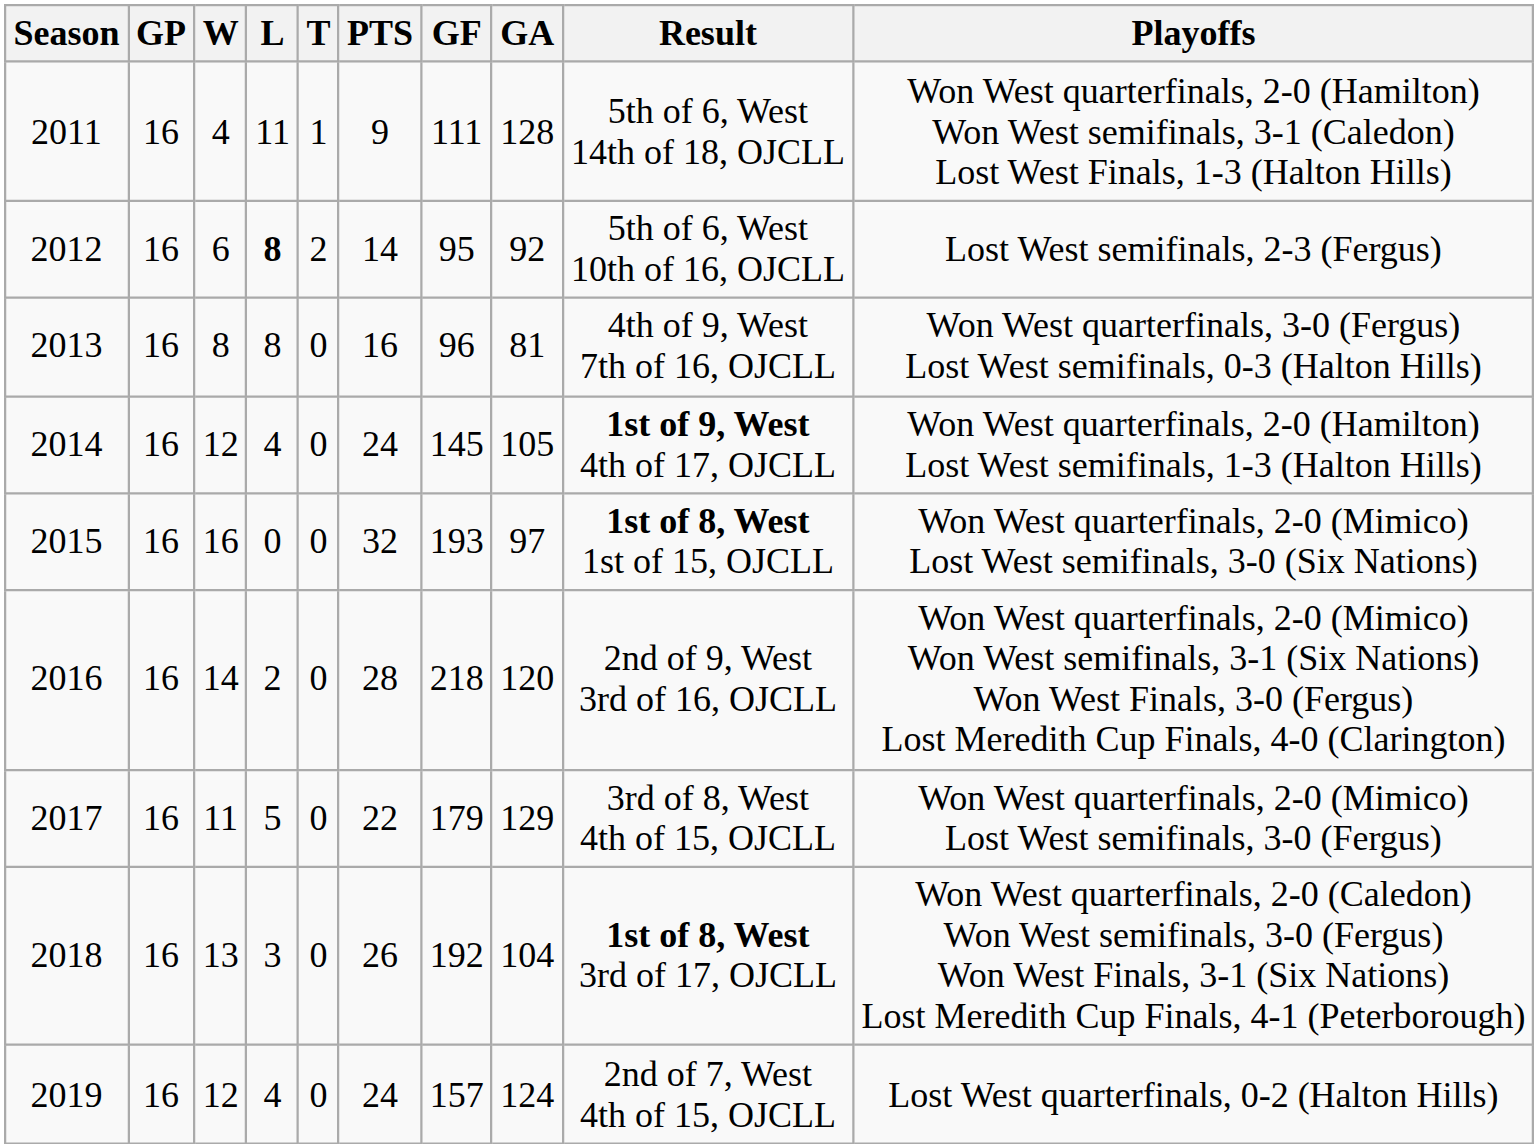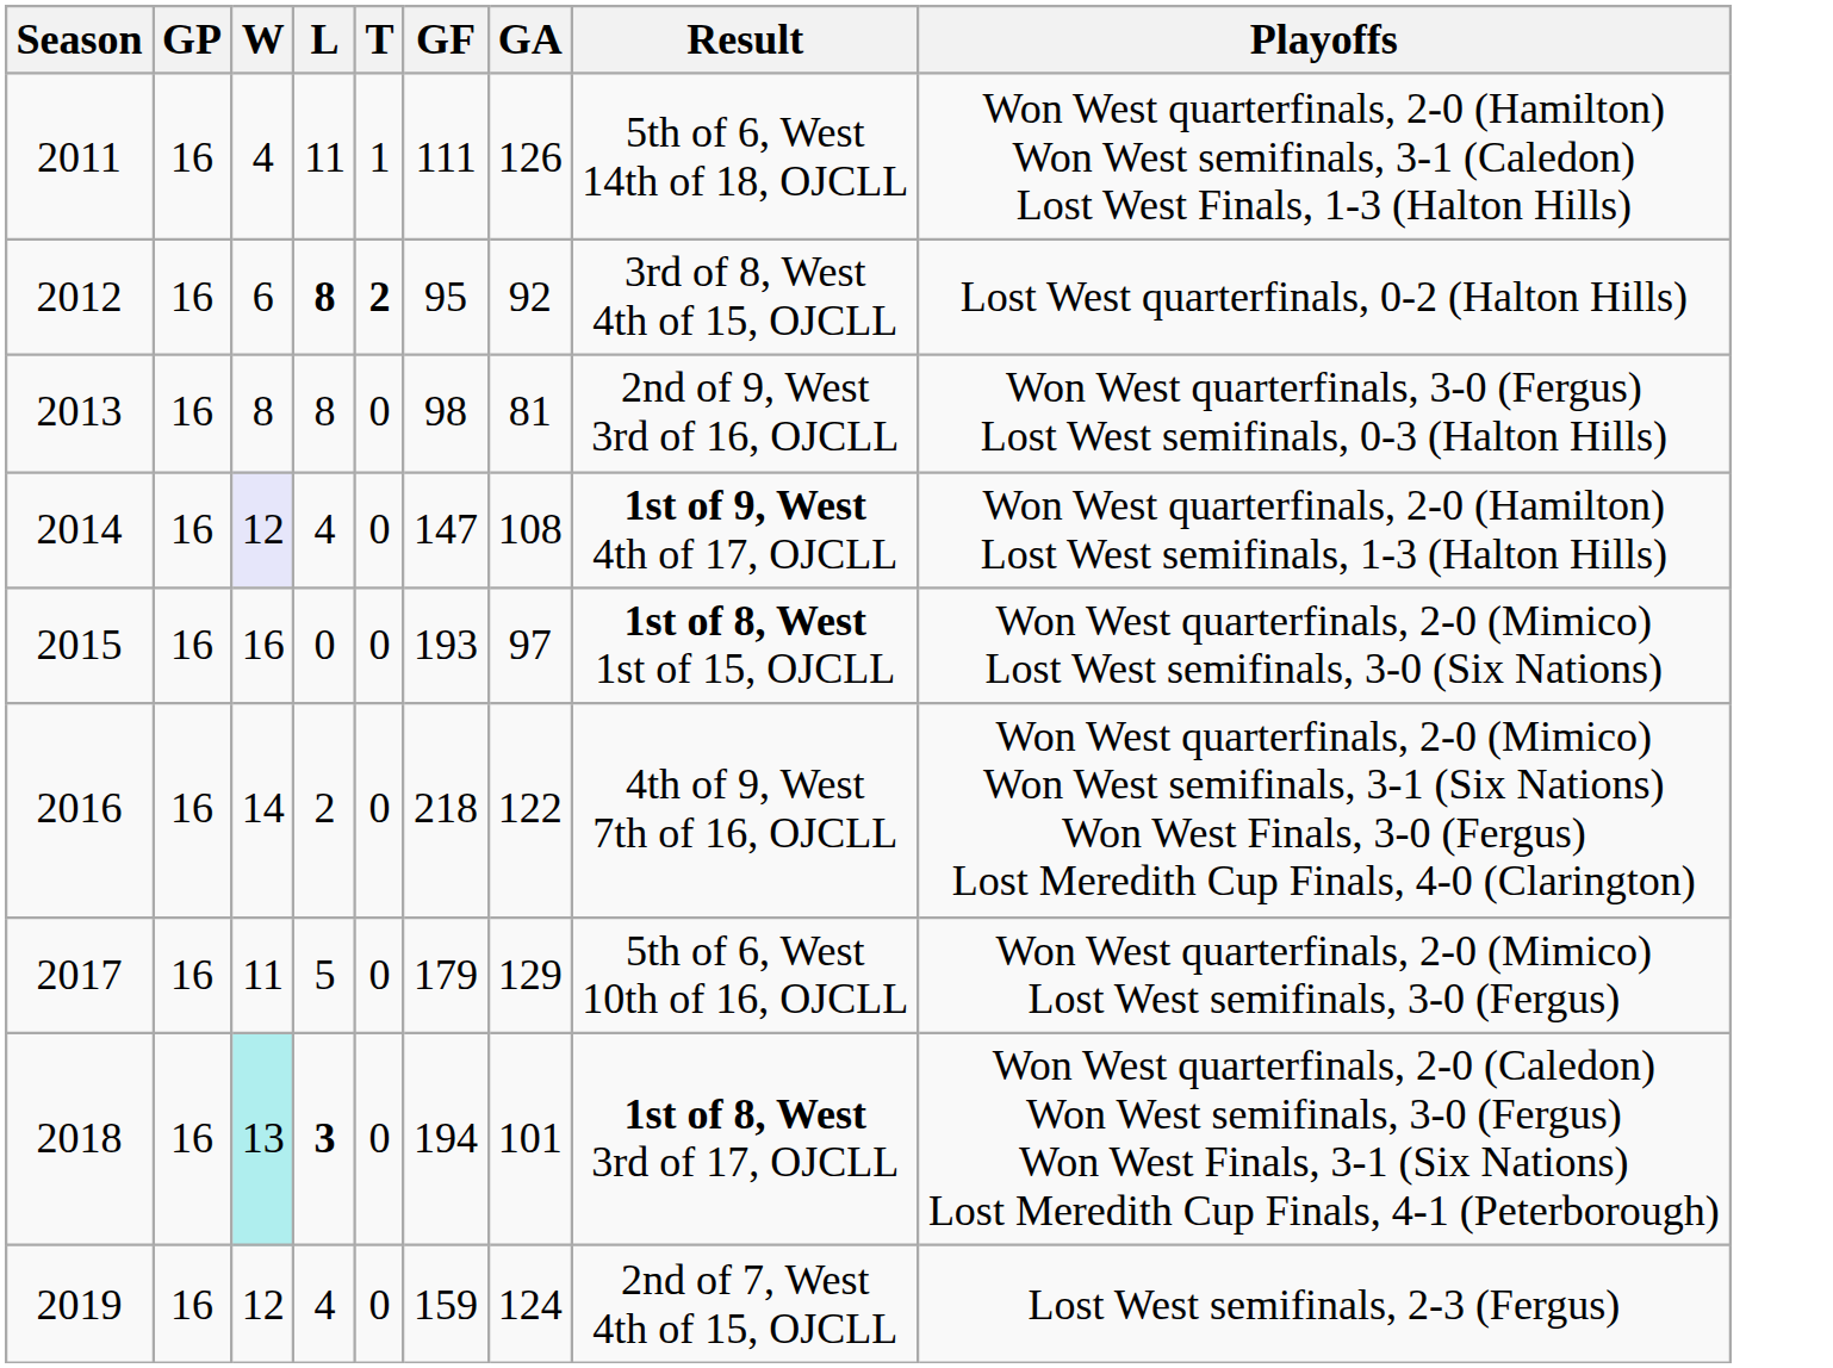- column: PTS | 9 | 14 | 16 | 24 | 32 | 28 | 22 | 26 | 24
2011 | GA: 128 -> 126
2012 | T: normal -> bold
2012 | Result: 5th of 6, West 10th of 16, OJCLL -> 3rd of 8, West 4th of 15, OJCLL
2012 | Playoffs: Lost West semifinals, 2-3 (Fergus) -> Lost West quarterfinals, 0-2 (Halton Hills)
2013 | GF: 96 -> 98
2013 | Result: 4th of 9, West 7th of 16, OJCLL -> 2nd of 9, West 3rd of 16, OJCLL
2014 | W: no background -> lavender background
2014 | GF: 145 -> 147
2014 | GA: 105 -> 108
2016 | GA: 120 -> 122
2016 | Result: 2nd of 9, West 3rd of 16, OJCLL -> 4th of 9, West 7th of 16, OJCLL
2017 | Result: 3rd of 8, West 4th of 15, OJCLL -> 5th of 6, West 10th of 16, OJCLL
2018 | W: no background -> paleturquoise background
2018 | L: normal -> bold
2018 | GF: 192 -> 194
2018 | GA: 104 -> 101
2019 | GF: 157 -> 159
2019 | Playoffs: Lost West quarterfinals, 0-2 (Halton Hills) -> Lost West semifinals, 2-3 (Fergus)
